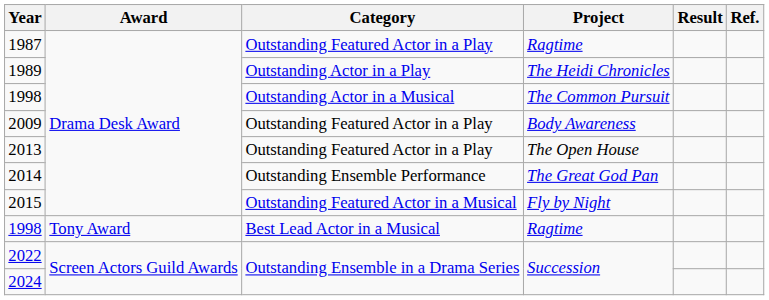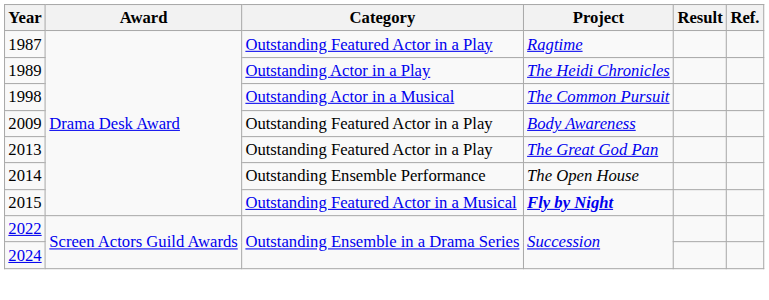2013 | Project: The Open House -> The Great God Pan
2014 | Project: The Great God Pan -> The Open House
2015 | Project: normal -> bold
- row: 1998 | Tony Award | Best Lead Actor in a Musical | Ragtime
